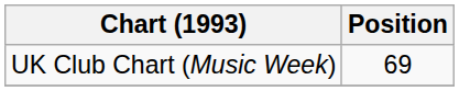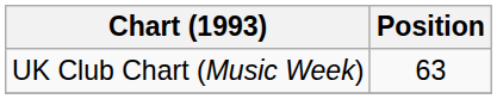UK Club Chart (Music Week) | Position: 69 -> 63
